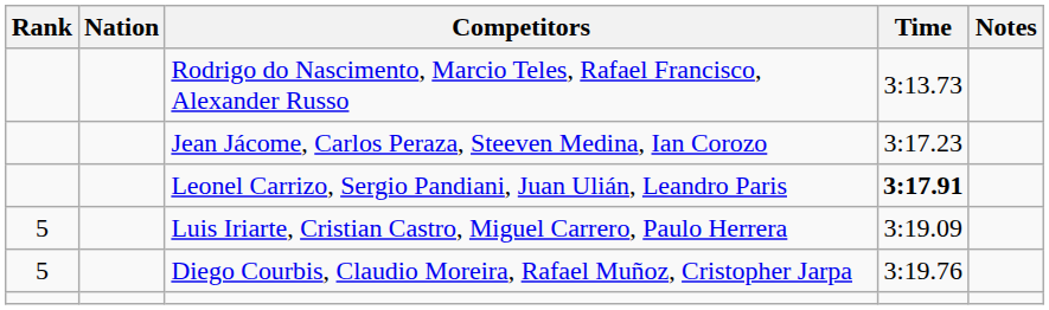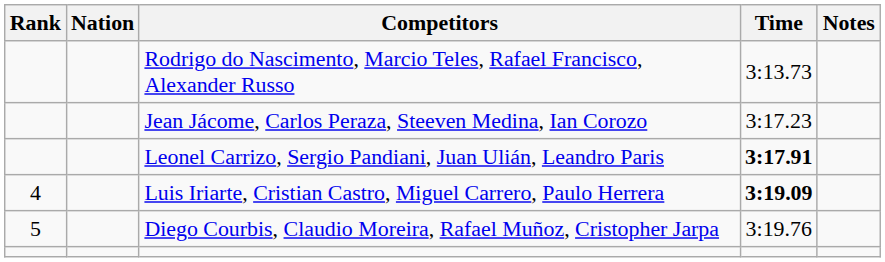Luis Iriarte, Cristian Castro, Miguel Carrero, Paulo Herrera | Rank: 5 -> 4
Luis Iriarte, Cristian Castro, Miguel Carrero, Paulo Herrera | Time: normal -> bold
